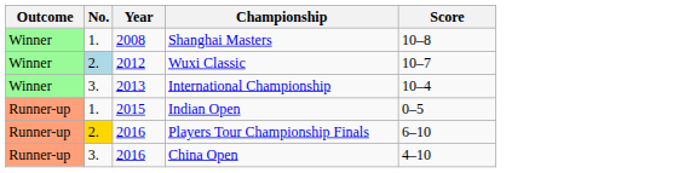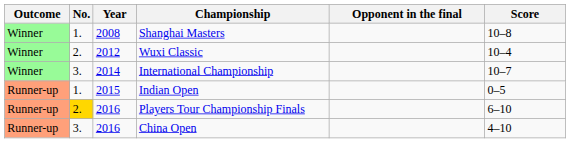+ column: Opponent in the final
Wuxi Classic | No.: lightblue background -> no background
Wuxi Classic | Score: 10–7 -> 10–4
International Championship | Year: 2013 -> 2014
International Championship | Score: 10–4 -> 10–7
